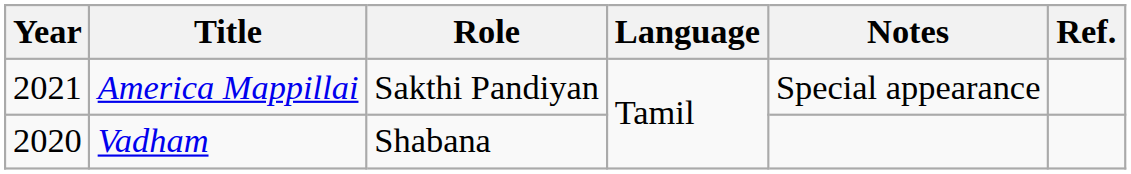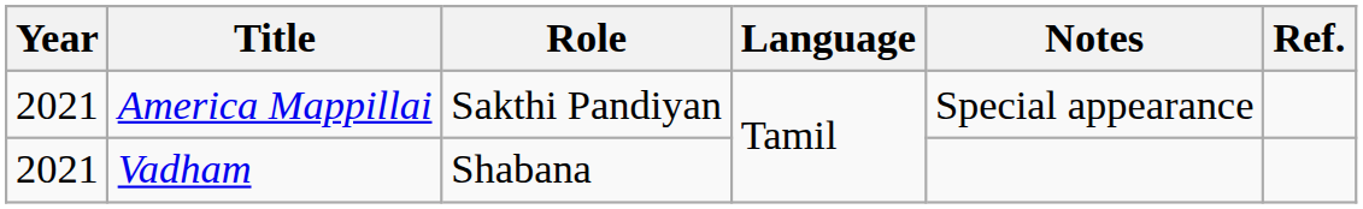Vadham | Year: 2020 -> 2021
